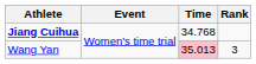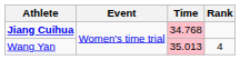Jiang Cuihua | Time: no background -> pink background
Wang Yan | Rank: 3 -> 4
